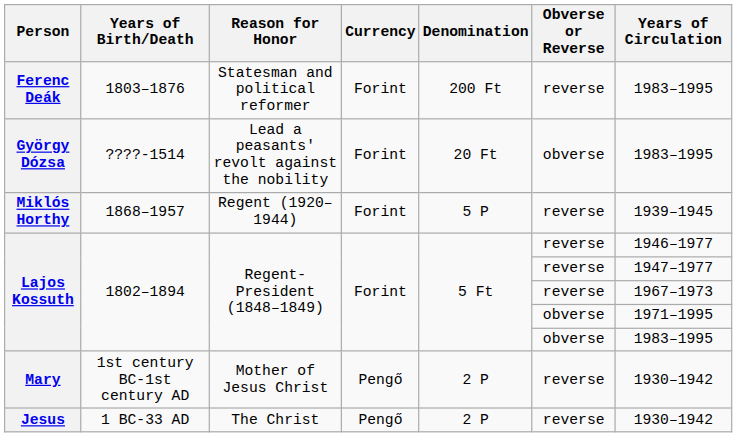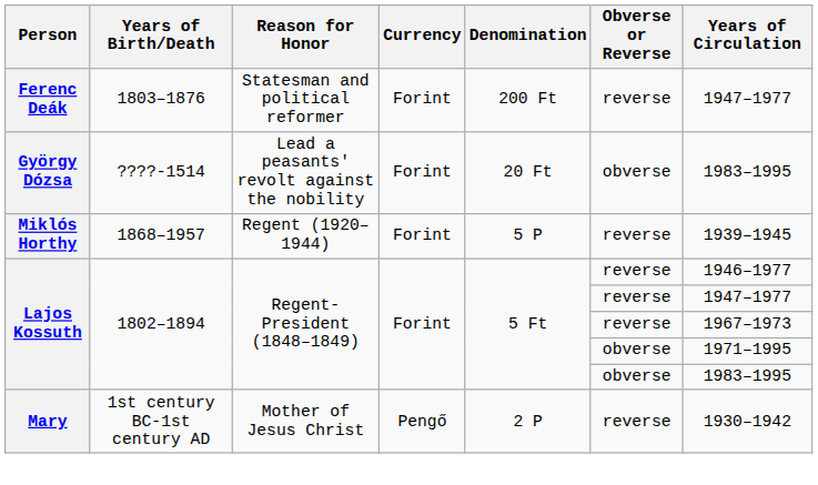Ferenc Deák | Years of Circulation: 1983–1995 -> 1947–1977
- row: Jesus | 1 BC-33 AD | The Christ | Pengő | 2 P | reverse | 1930–1942
